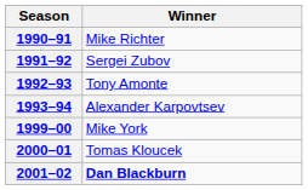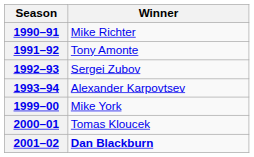1991–92 | Winner: Sergei Zubov -> Tony Amonte
1992–93 | Winner: Tony Amonte -> Sergei Zubov
